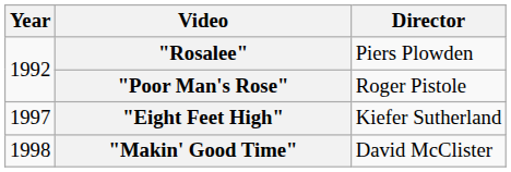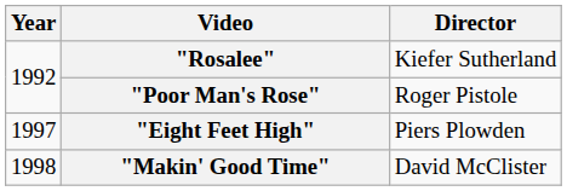"Rosalee" | Director: Piers Plowden -> Kiefer Sutherland
"Eight Feet High" | Director: Kiefer Sutherland -> Piers Plowden
